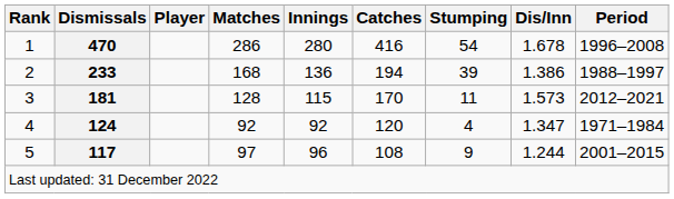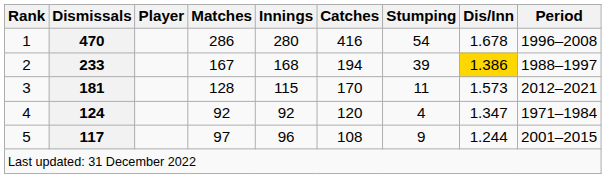2 | Matches: 168 -> 167
2 | Innings: 136 -> 168
2 | Dis/Inn: no background -> gold background
